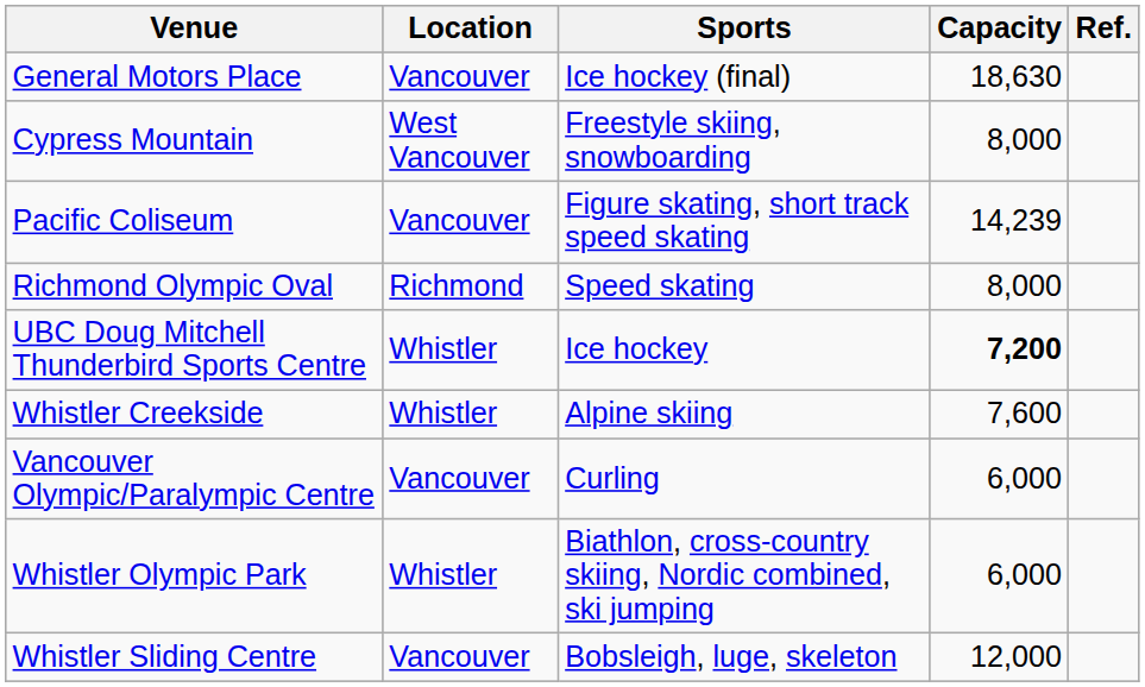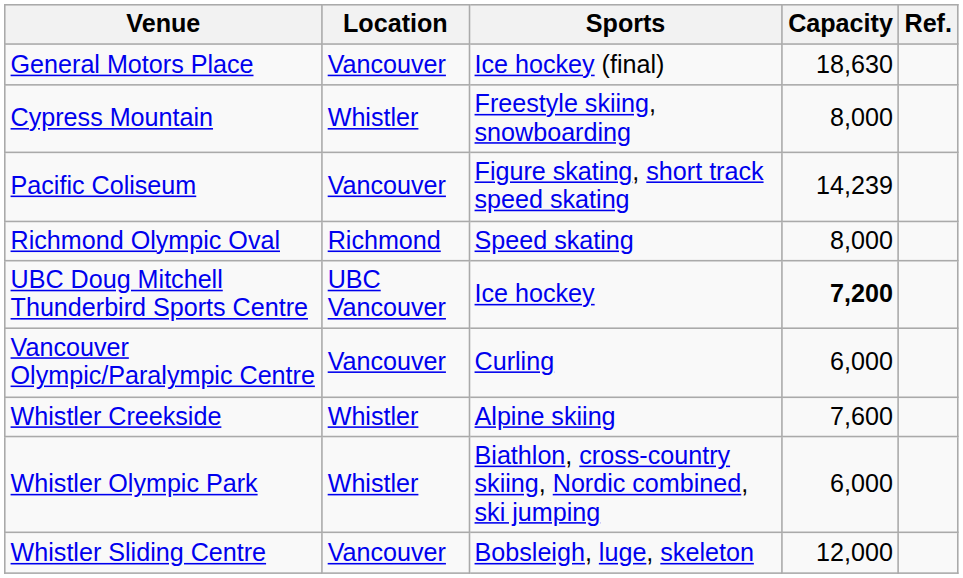Cypress Mountain | Location: West Vancouver -> Whistler
UBC Doug Mitchell Thunderbird Sports Centre | Location: Whistler -> UBC Vancouver
rows swapped: Vancouver Olympic/Paralympic Centre <-> Whistler Creekside
